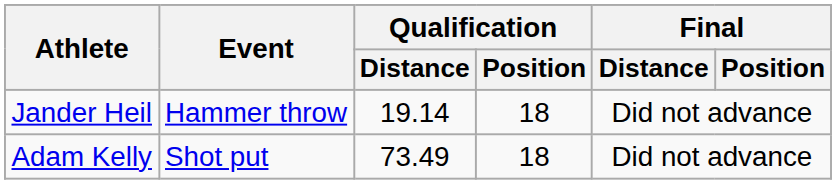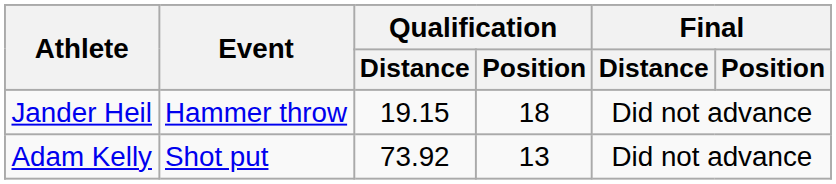Jander Heil | Qualification / Distance: 19.14 -> 19.15
Adam Kelly | Qualification / Distance: 73.49 -> 73.92
Adam Kelly | Qualification / Position: 18 -> 13
